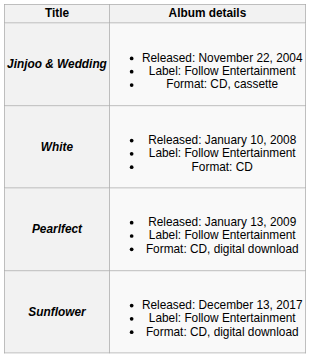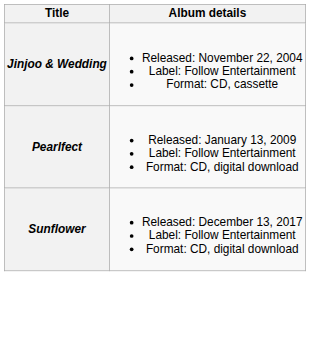- row: White | Released: January 10, 2008 Label: Follow Entertainment Format: CD
